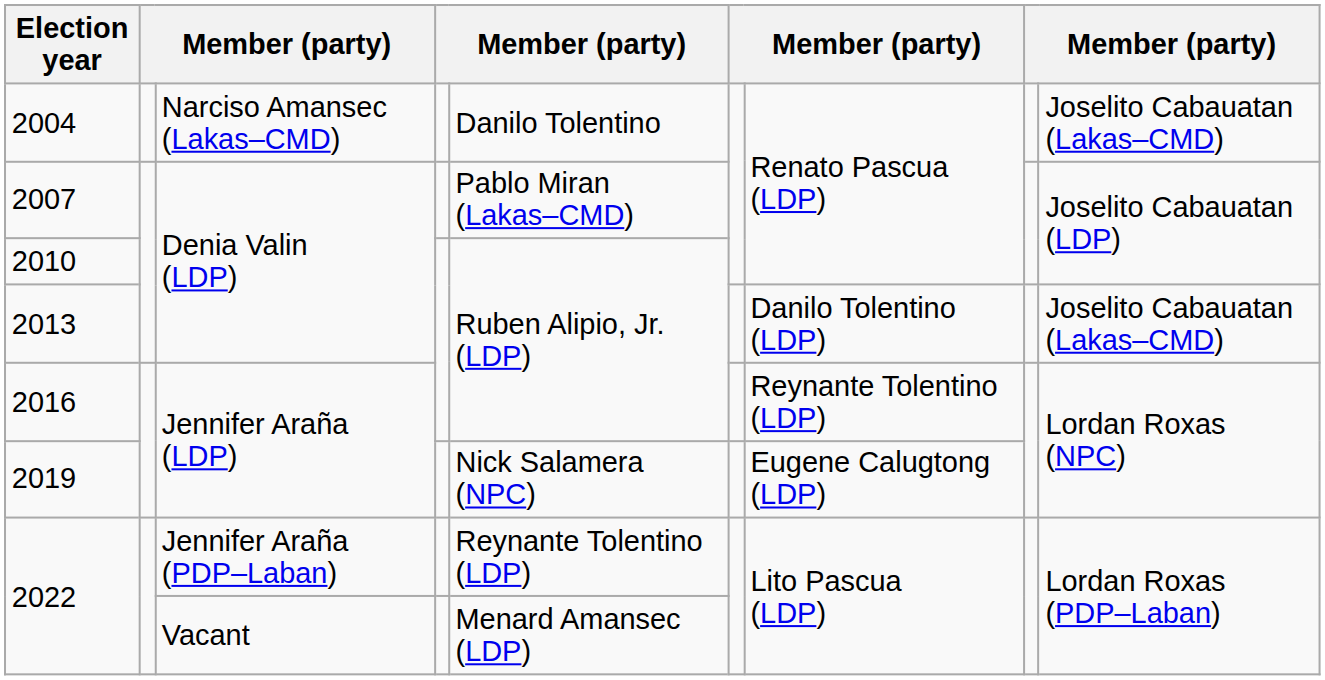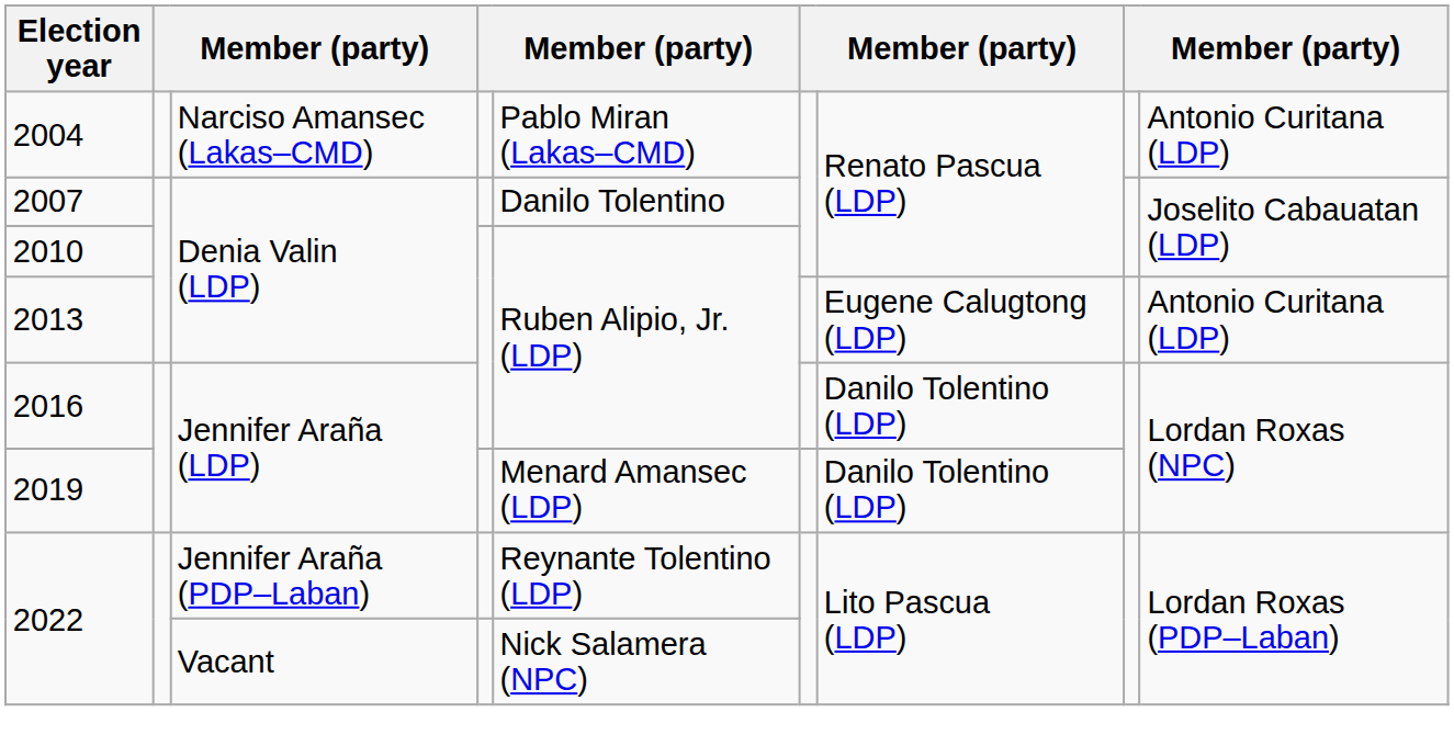2004 | column 5: Danilo Tolentino -> Pablo Miran (Lakas–CMD)
2004 | column 9: Joselito Cabauatan (Lakas–CMD) -> Antonio Curitana (LDP)
2007 | column 5: Pablo Miran (Lakas–CMD) -> Danilo Tolentino
2013 | column 7: Danilo Tolentino (LDP) -> Eugene Calugtong (LDP)
2013 | column 9: Joselito Cabauatan (Lakas–CMD) -> Antonio Curitana (LDP)
2016 | column 7: Reynante Tolentino (LDP) -> Danilo Tolentino (LDP)
2019 | column 5: Nick Salamera (NPC) -> Menard Amansec (LDP)
2019 | column 7: Eugene Calugtong (LDP) -> Danilo Tolentino (LDP)
2022 / Vacant | column 5: Menard Amansec (LDP) -> Nick Salamera (NPC)
